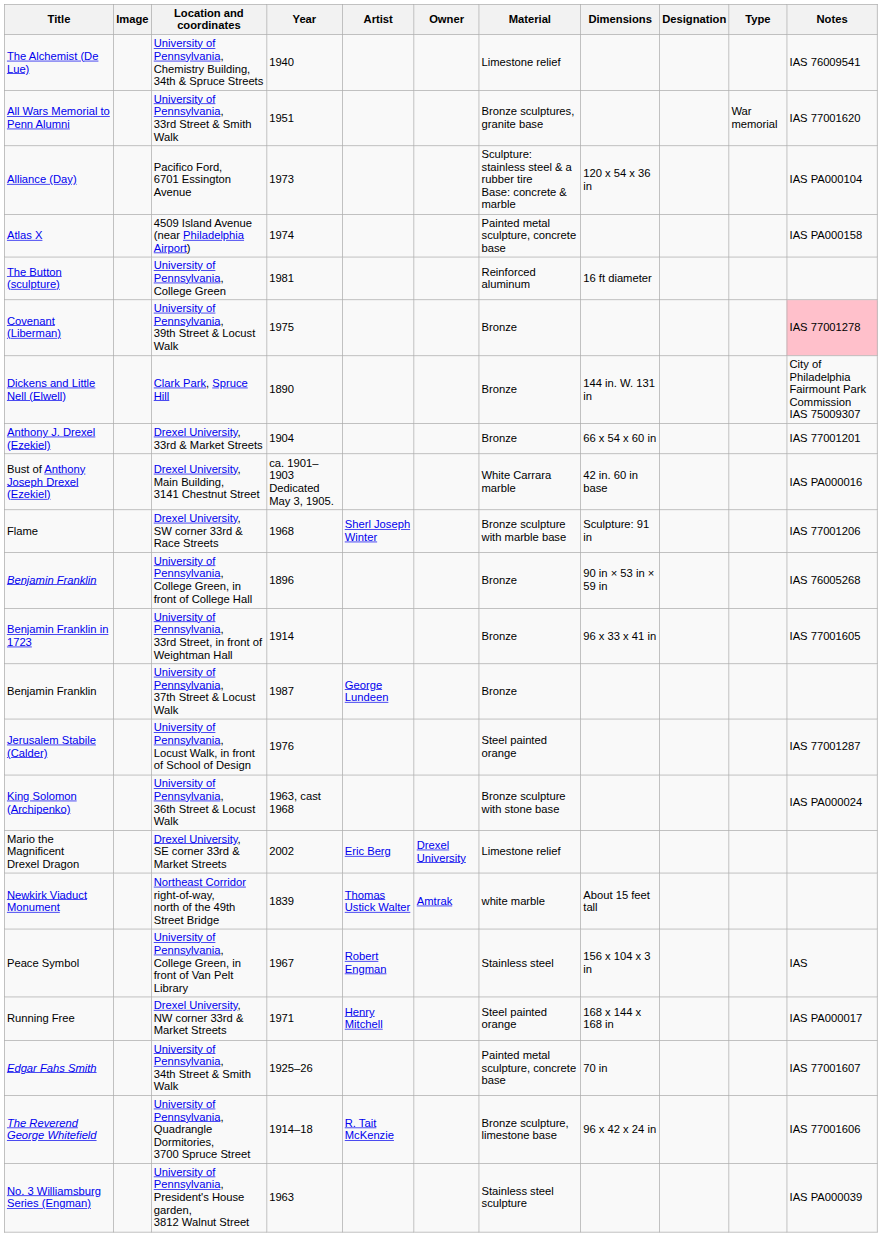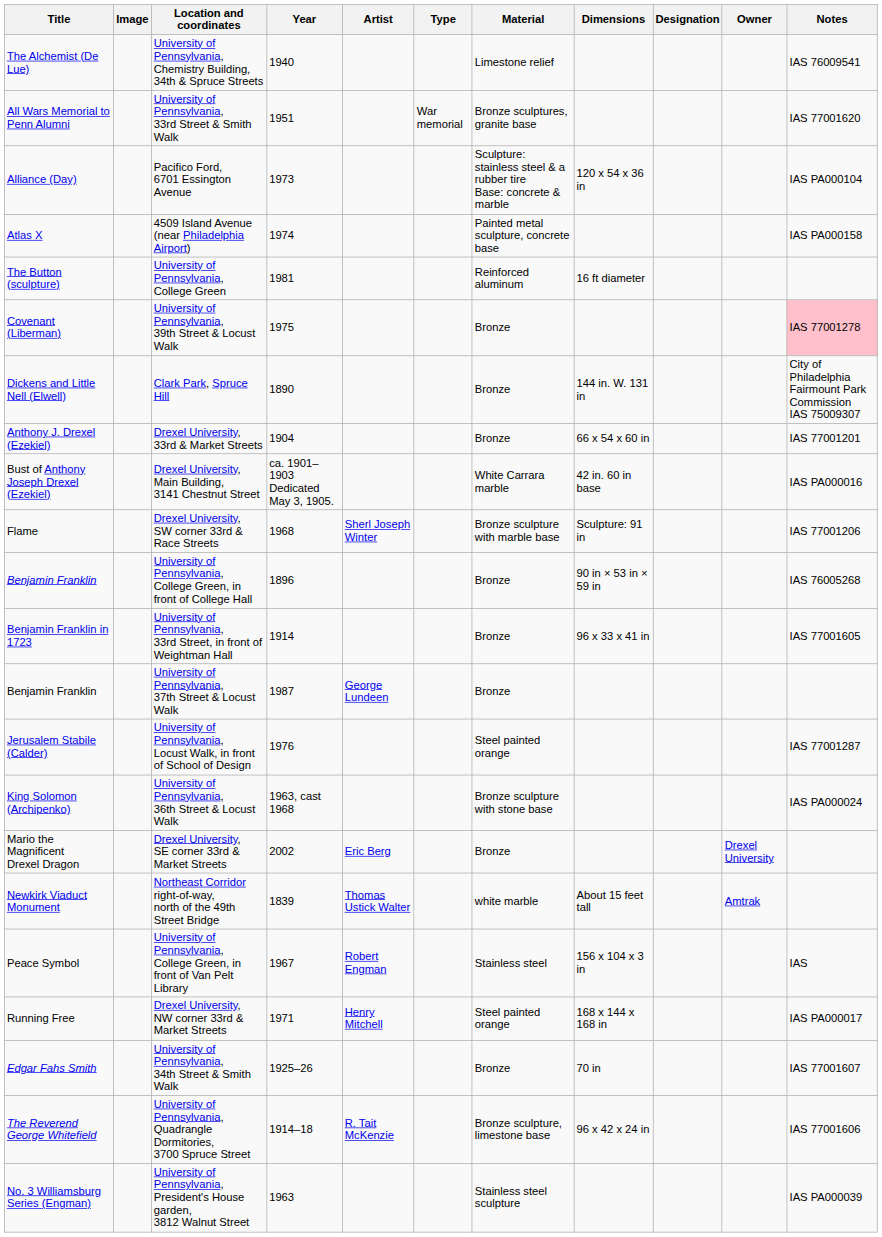columns swapped: Type <-> Owner
Drexel University, SE corner 33rd & Market Streets | Material: Limestone relief -> Bronze
University of Pennsylvania, 34th Street & Smith Walk | Material: Painted metal sculpture, concrete base -> Bronze
